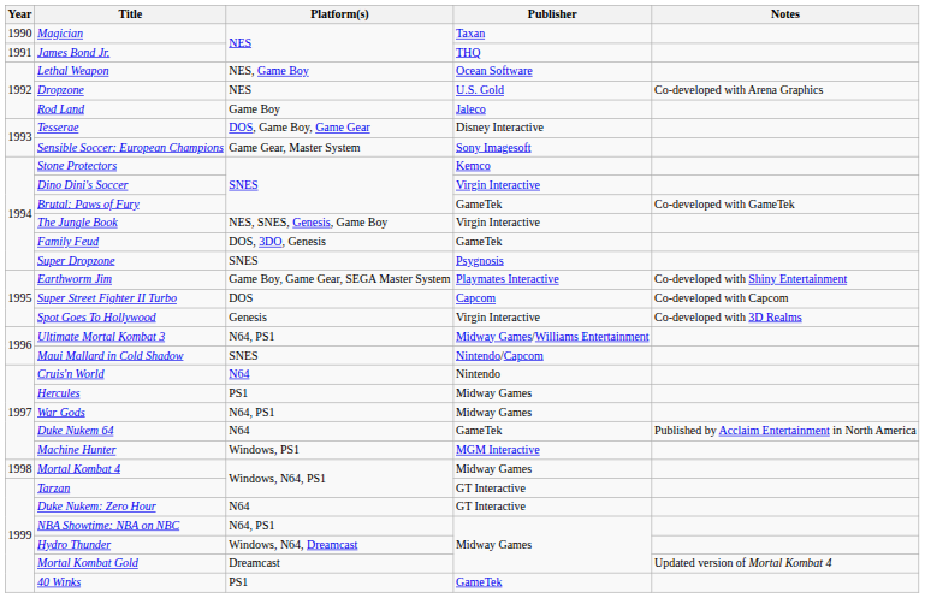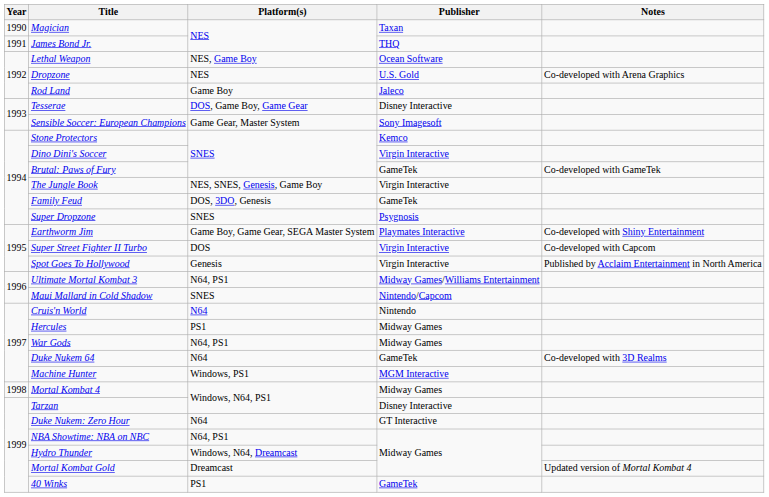Super Street Fighter II Turbo | Publisher: Capcom -> Virgin Interactive
Spot Goes To Hollywood | Notes: Co-developed with 3D Realms -> Published by Acclaim Entertainment in North America
Duke Nukem 64 | Notes: Published by Acclaim Entertainment in North America -> Co-developed with 3D Realms
Tarzan | Publisher: GT Interactive -> Disney Interactive
